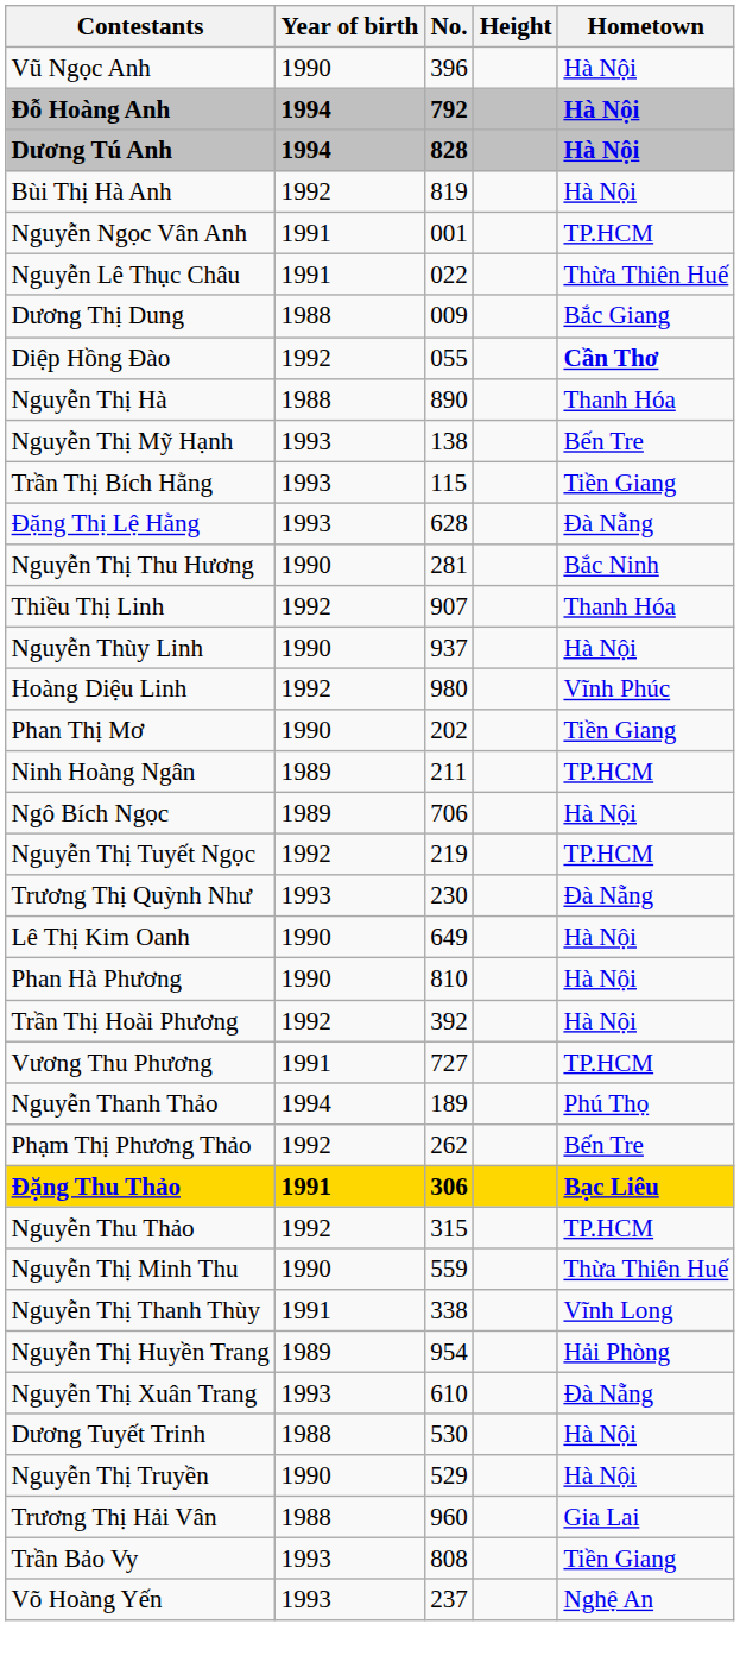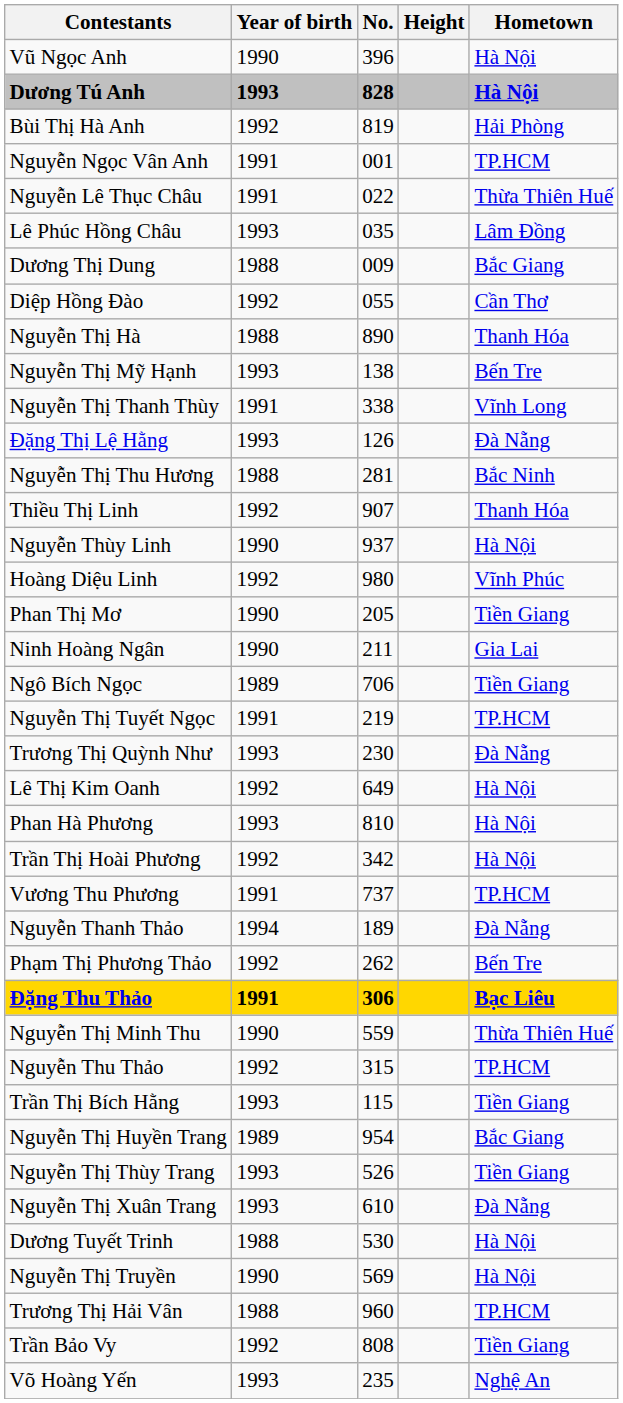- row: Đỗ Hoàng Anh | 1994 | 792 | Hà Nội
Dương Tú Anh | Year of birth: 1994 -> 1993
Bùi Thị Hà Anh | Hometown: Hà Nội -> Hải Phòng
+ row: Lê Phúc Hồng Châu | 1993 | 035 | Lâm Đồng
Diệp Hồng Đào | Hometown: bold -> normal
rows swapped: Trần Thị Bích Hằng <-> Nguyễn Thị Thanh Thùy
Đặng Thị Lệ Hằng | No.: 628 -> 126
Nguyễn Thị Thu Hương | Year of birth: 1990 -> 1988
Phan Thị Mơ | No.: 202 -> 205
Ninh Hoàng Ngân | Year of birth: 1989 -> 1990
Ninh Hoàng Ngân | Hometown: TP.HCM -> Gia Lai
Ngô Bích Ngọc | Hometown: Hà Nội -> Tiền Giang
Nguyễn Thị Tuyết Ngọc | Year of birth: 1992 -> 1991
Lê Thị Kim Oanh | Year of birth: 1990 -> 1992
Phan Hà Phương | Year of birth: 1990 -> 1993
Trần Thị Hoài Phương | No.: 392 -> 342
Vương Thu Phương | No.: 727 -> 737
Nguyễn Thanh Thảo | Hometown: Phú Thọ -> Đà Nẵng
rows swapped: Nguyễn Thu Thảo <-> Nguyễn Thị Minh Thu
Nguyễn Thị Huyền Trang | Hometown: Hải Phòng -> Bắc Giang
+ row: Nguyễn Thị Thùy Trang | 1993 | 526 | Tiền Giang
Nguyễn Thị Truyền | No.: 529 -> 569
Trương Thị Hải Vân | Hometown: Gia Lai -> TP.HCM
Trần Bảo Vy | Year of birth: 1993 -> 1992
Võ Hoàng Yến | No.: 237 -> 235
